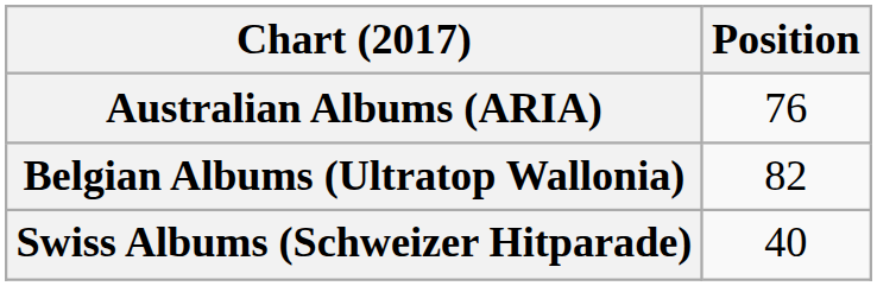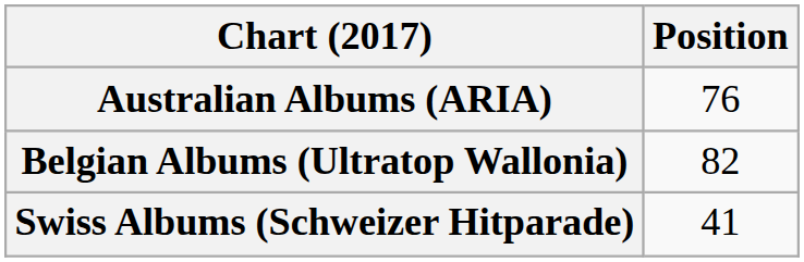Swiss Albums (Schweizer Hitparade) | Position: 40 -> 41
